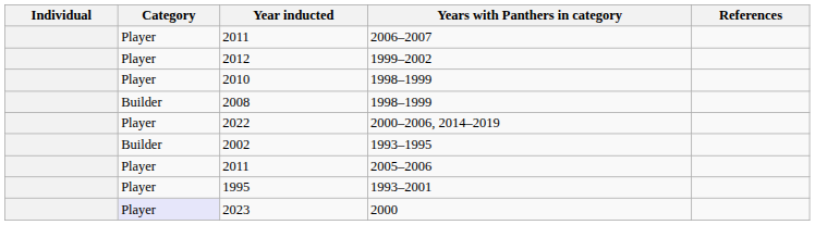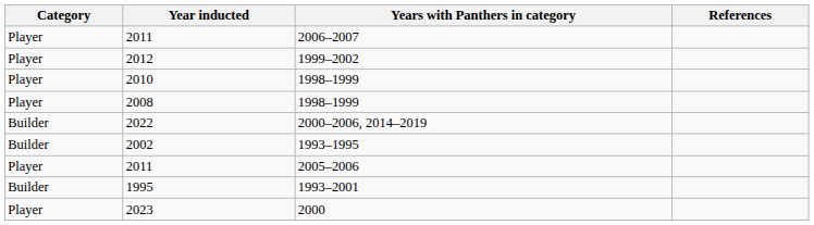- column: Individual
2008 | Category: Builder -> Player
2022 | Category: Player -> Builder
1995 | Category: Player -> Builder
2023 | Category: lavender background -> no background
